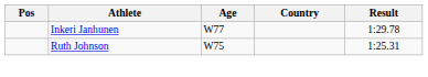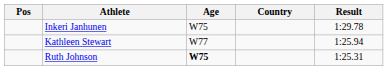Inkeri Janhunen | Age: W77 -> W75
+ row: Kathleen Stewart | W77 | 1:25.94
Ruth Johnson | Age: normal -> bold
